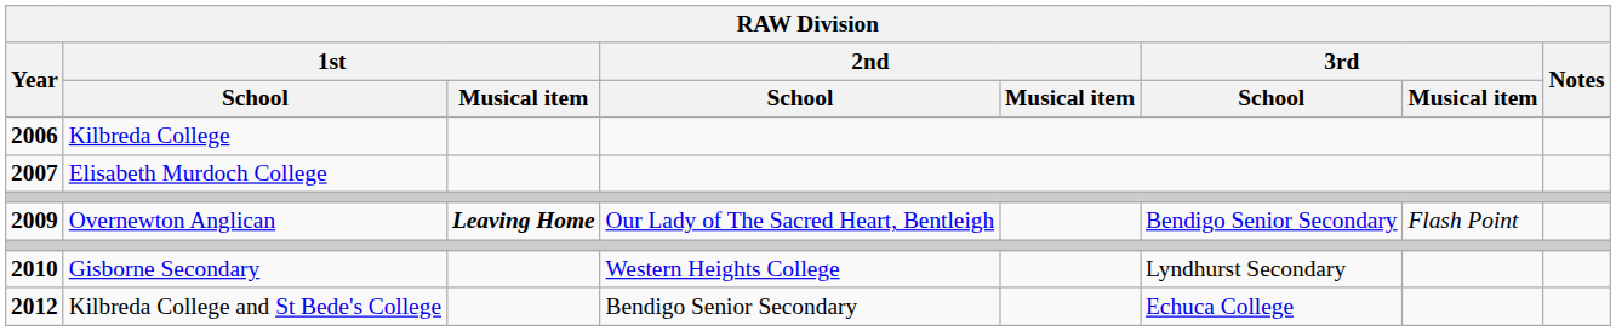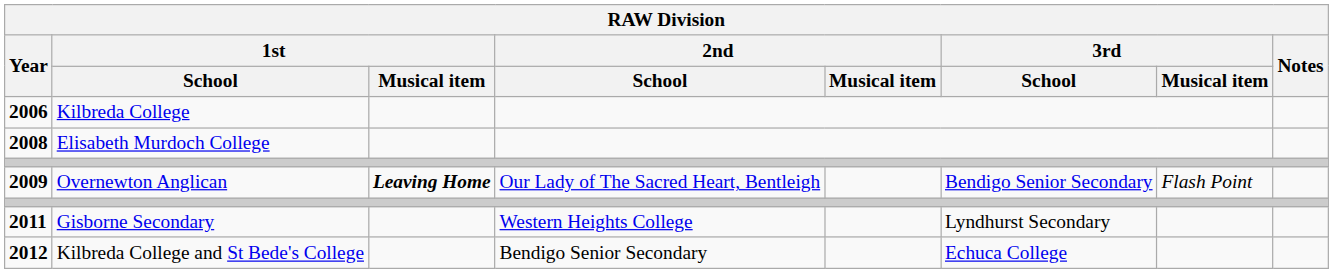Elisabeth Murdoch College | Year: 2007 -> 2008
Gisborne Secondary | Year: 2010 -> 2011
